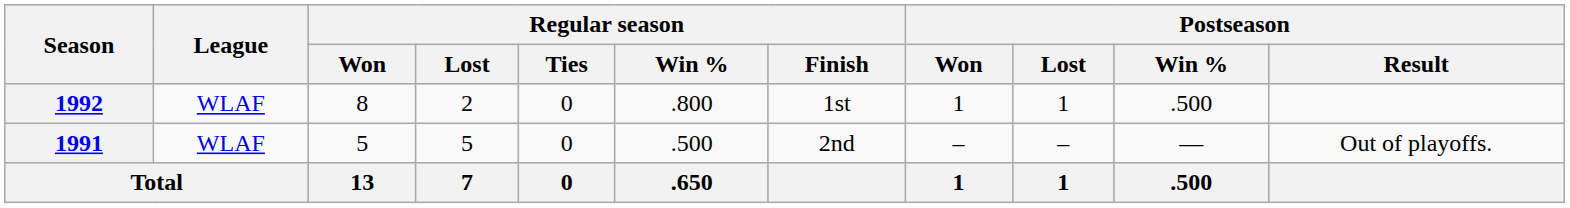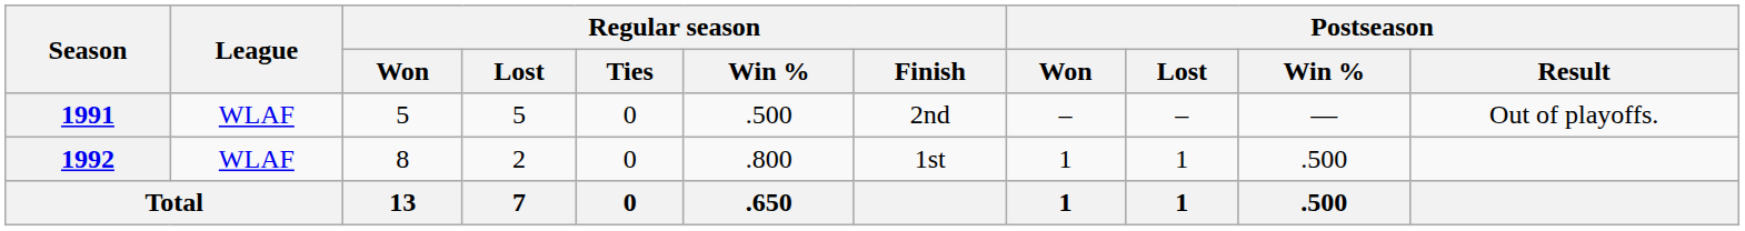rows swapped: 1991 <-> 1992
